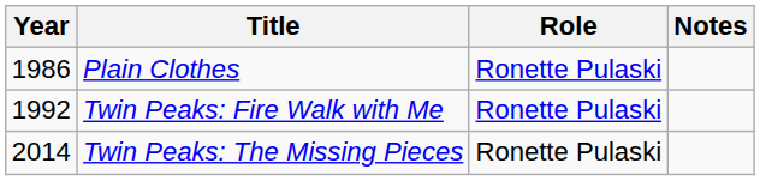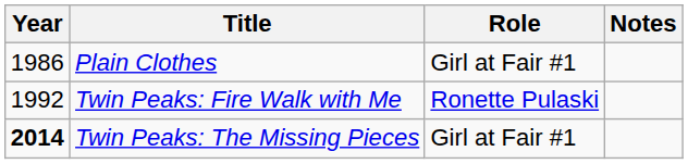Plain Clothes | Role: Ronette Pulaski -> Girl at Fair #1
Twin Peaks: The Missing Pieces | Year: normal -> bold
Twin Peaks: The Missing Pieces | Role: Ronette Pulaski -> Girl at Fair #1
